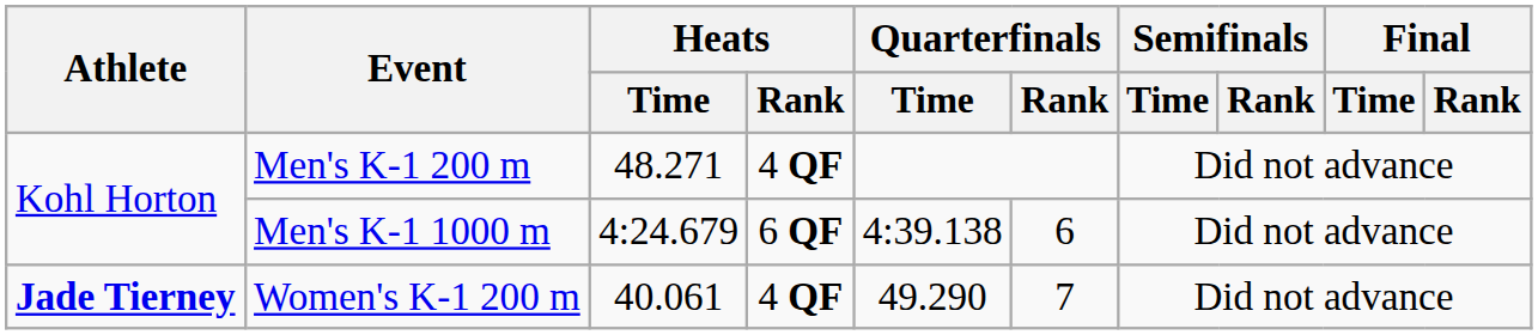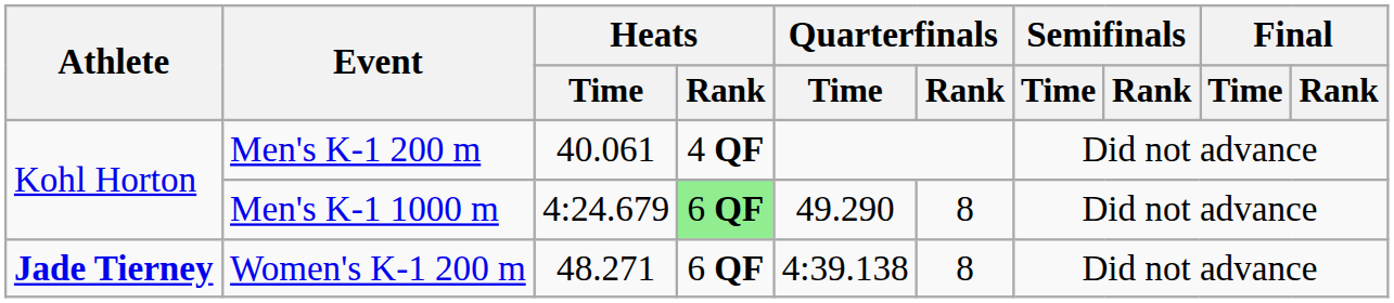Men's K-1 200 m | Heats / Time: 48.271 -> 40.061
Men's K-1 1000 m | Heats / Rank: no background -> lightgreen background
Men's K-1 1000 m | Quarterfinals / Time: 4:39.138 -> 49.290
Men's K-1 1000 m | Quarterfinals / Rank: 6 -> 8
Women's K-1 200 m | Heats / Time: 40.061 -> 48.271
Women's K-1 200 m | Heats / Rank: 4 QF -> 6 QF
Women's K-1 200 m | Quarterfinals / Time: 49.290 -> 4:39.138
Women's K-1 200 m | Quarterfinals / Rank: 7 -> 8
